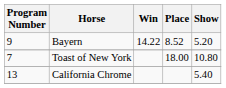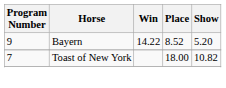Toast of New York | Show: 10.80 -> 10.82
- row: 13 | California Chrome | 5.40
